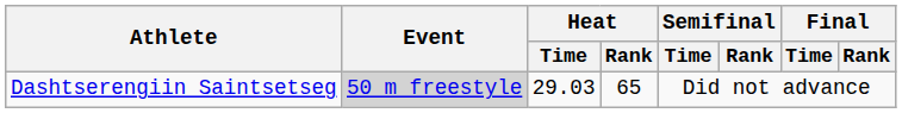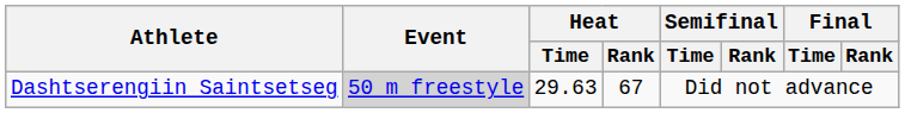Dashtserengiin Saintsetseg | Heat / Time: 29.03 -> 29.63
Dashtserengiin Saintsetseg | Heat / Rank: 65 -> 67
